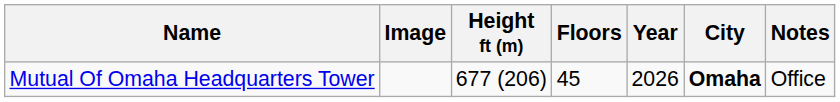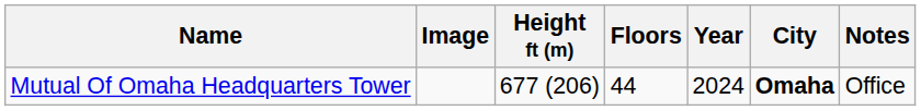Mutual Of Omaha Headquarters Tower | Floors: 45 -> 44
Mutual Of Omaha Headquarters Tower | Year: 2026 -> 2024
